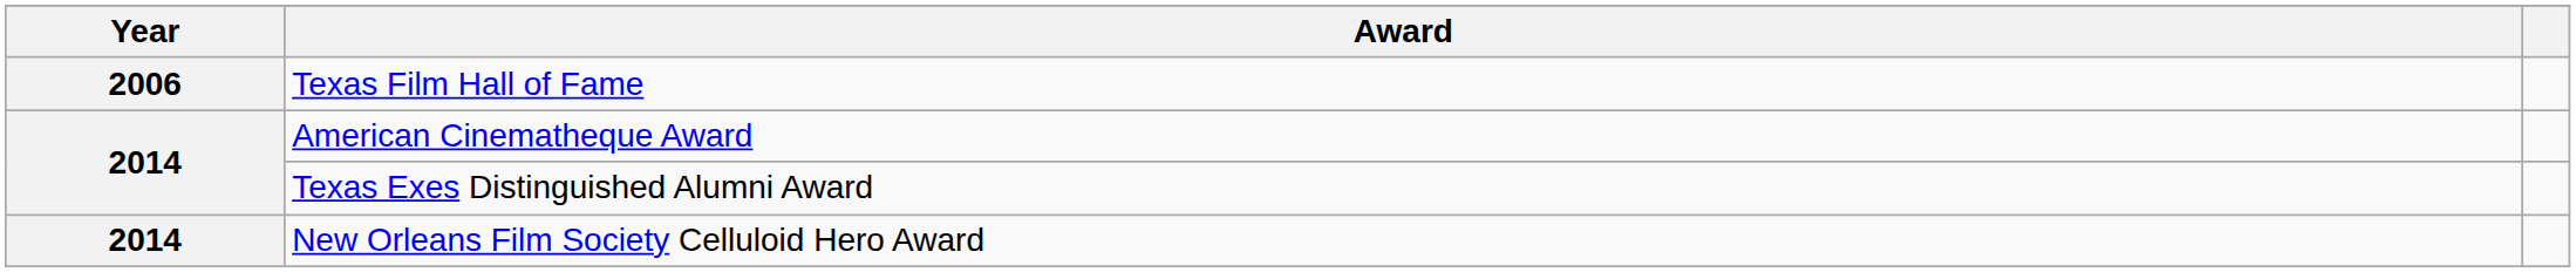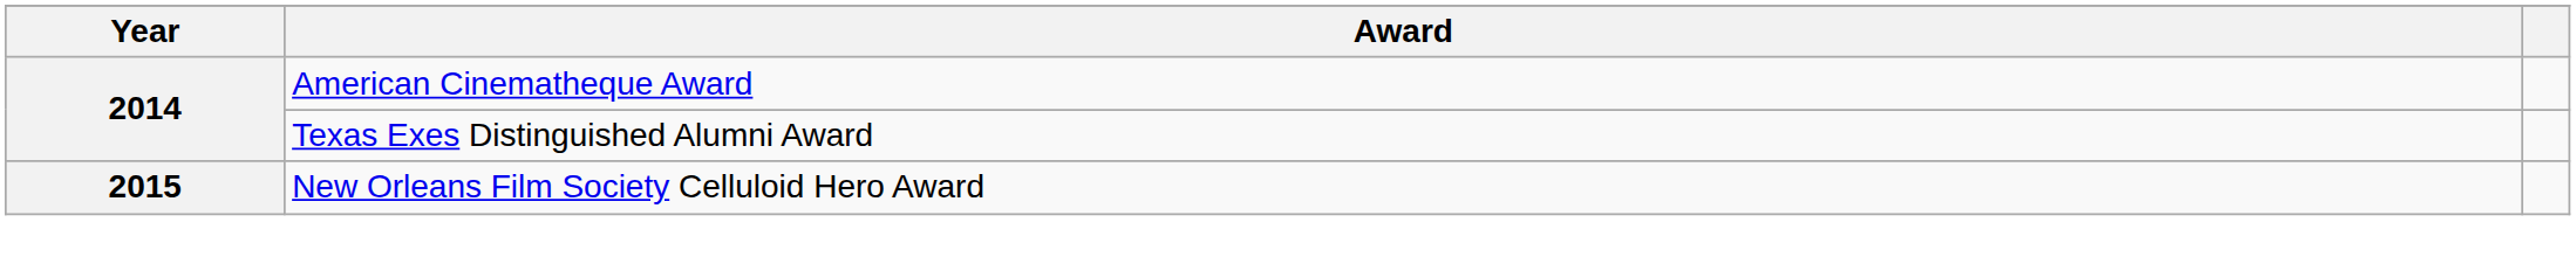- row: 2006 | Texas Film Hall of Fame
New Orleans Film Society Celluloid Hero Award | Year: 2014 -> 2015
